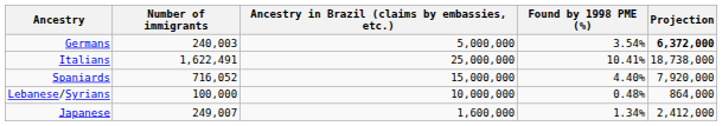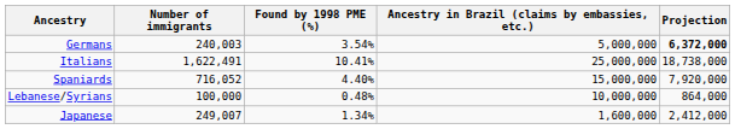columns swapped: Ancestry in Brazil (claims by embassies, etc.) <-> Found by 1998 PME (%)
